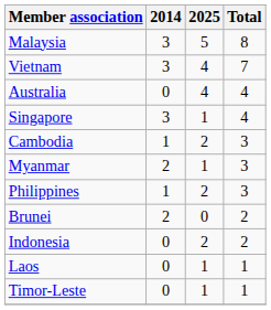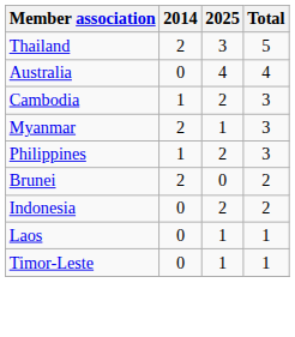- row: Malaysia | 3 | 5 | 8
- row: Vietnam | 3 | 4 | 7
+ row: Thailand | 2 | 3 | 5
- row: Singapore | 3 | 1 | 4
